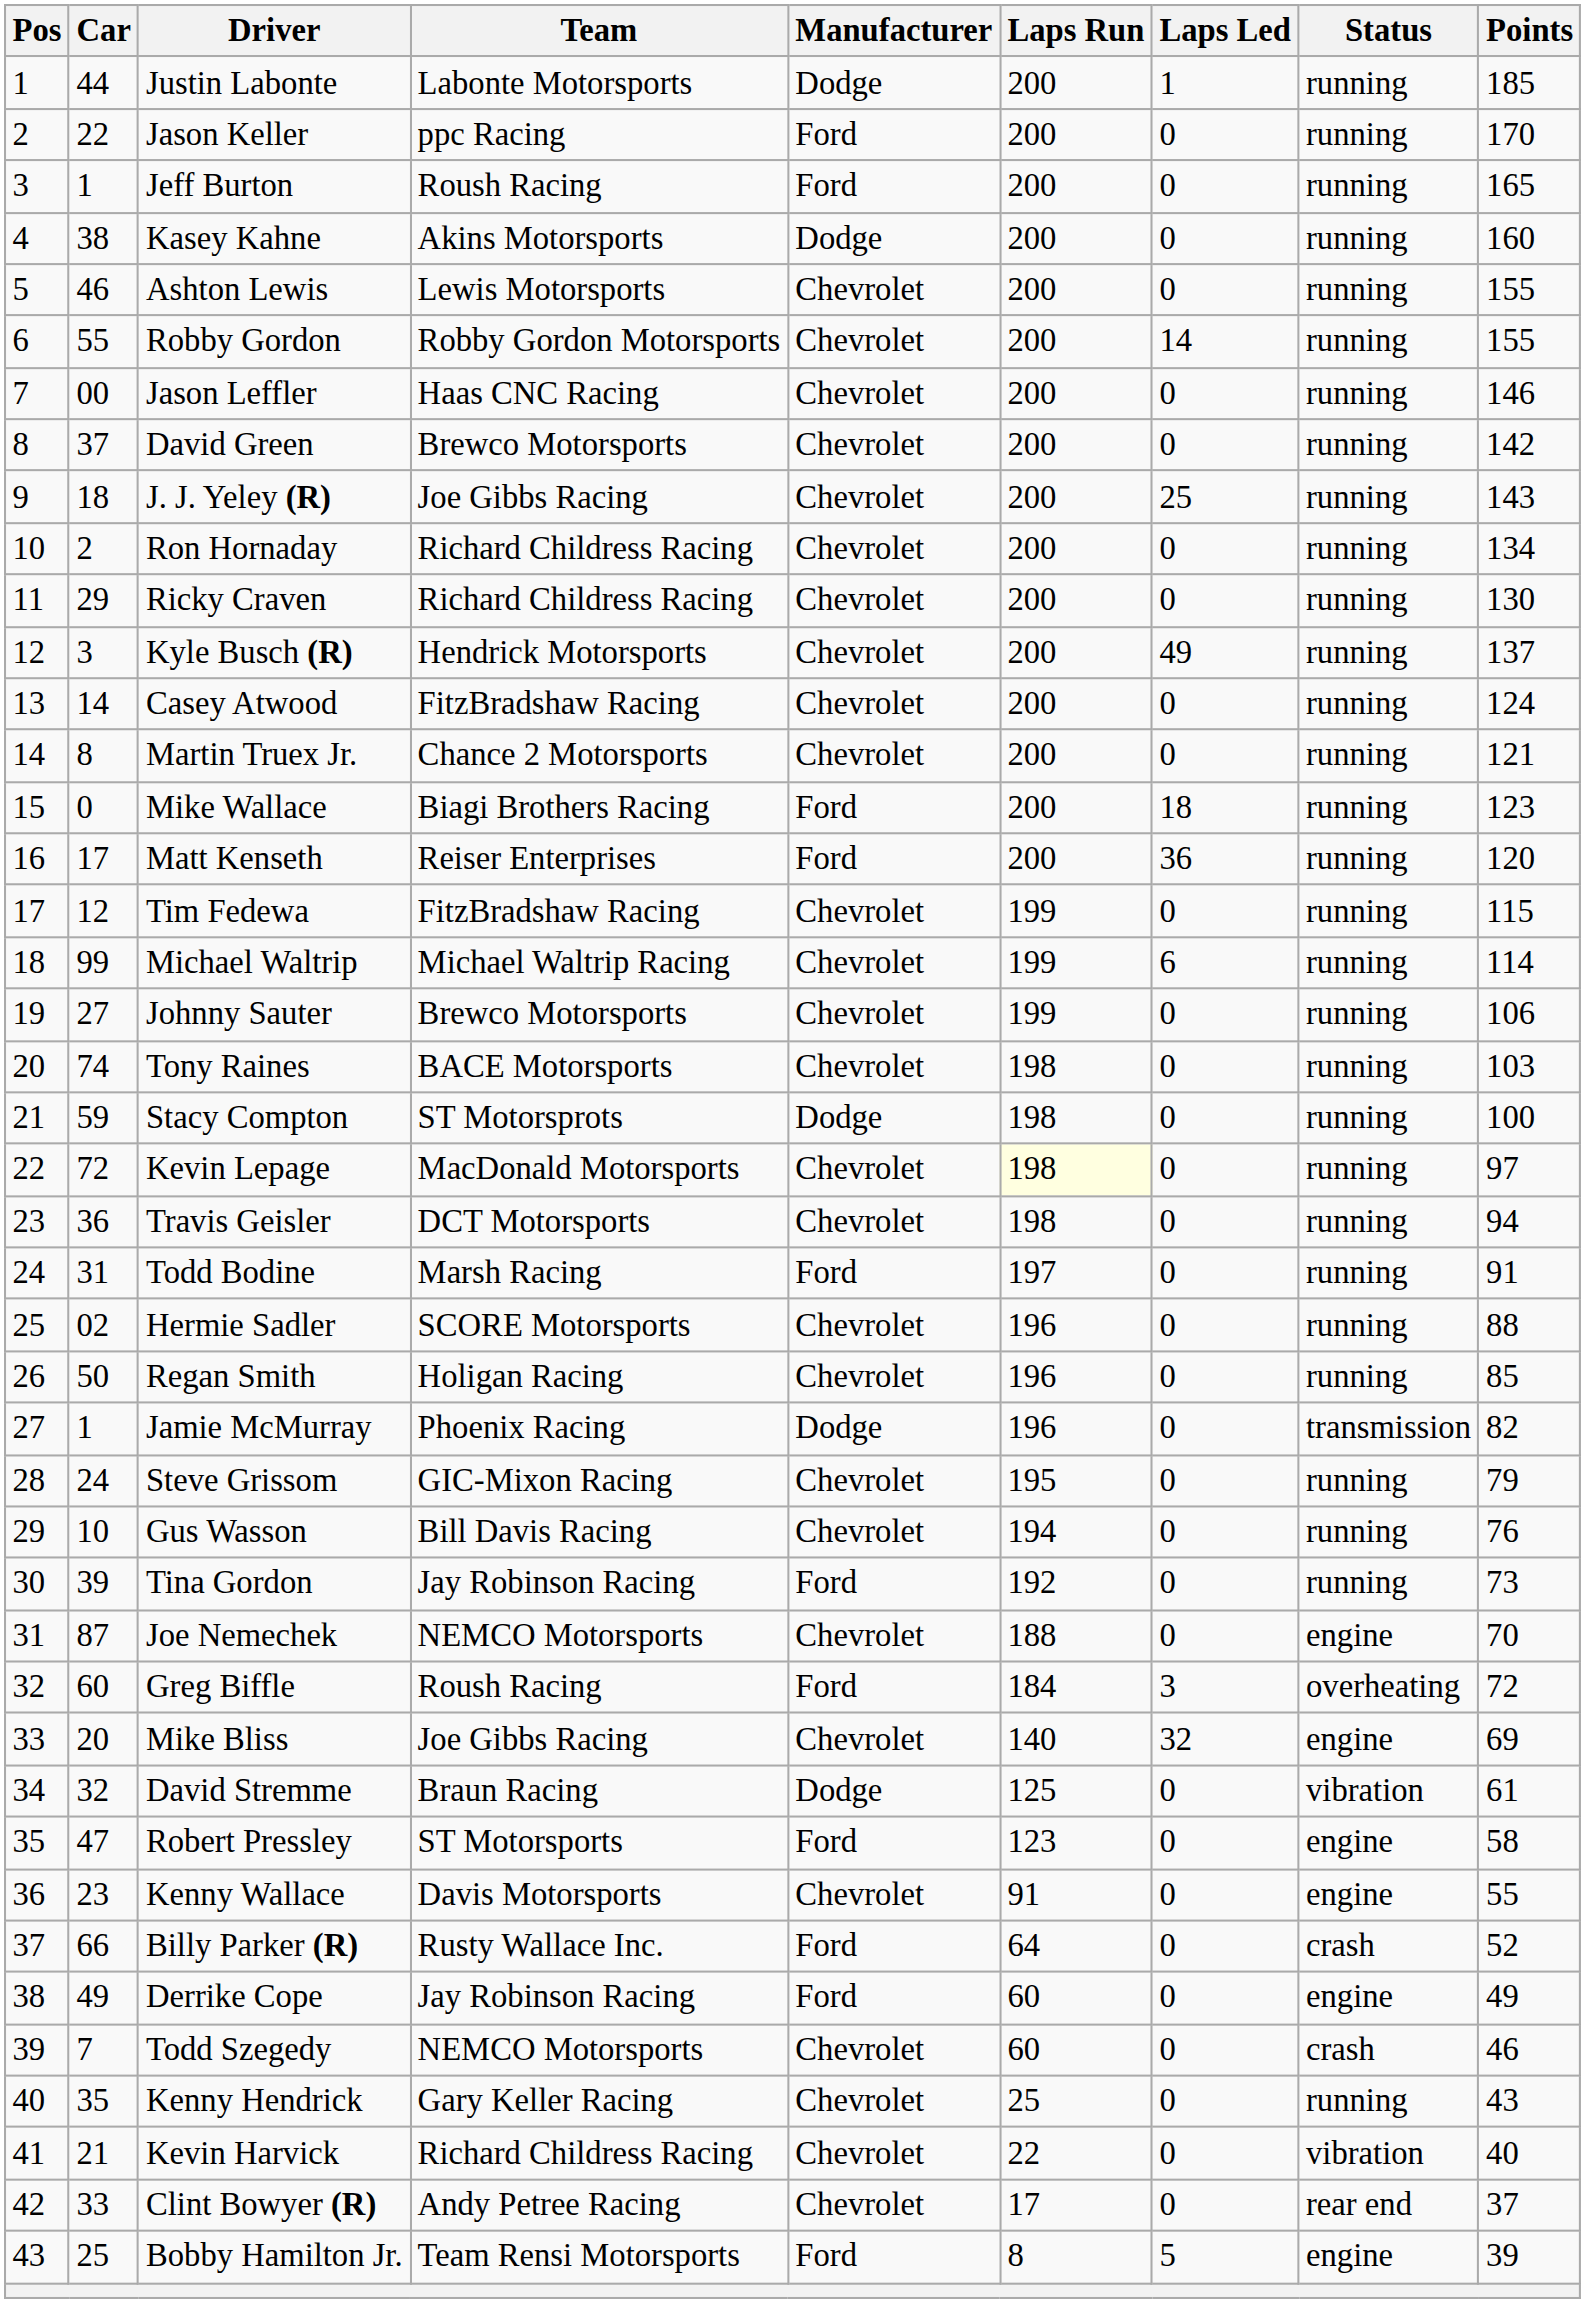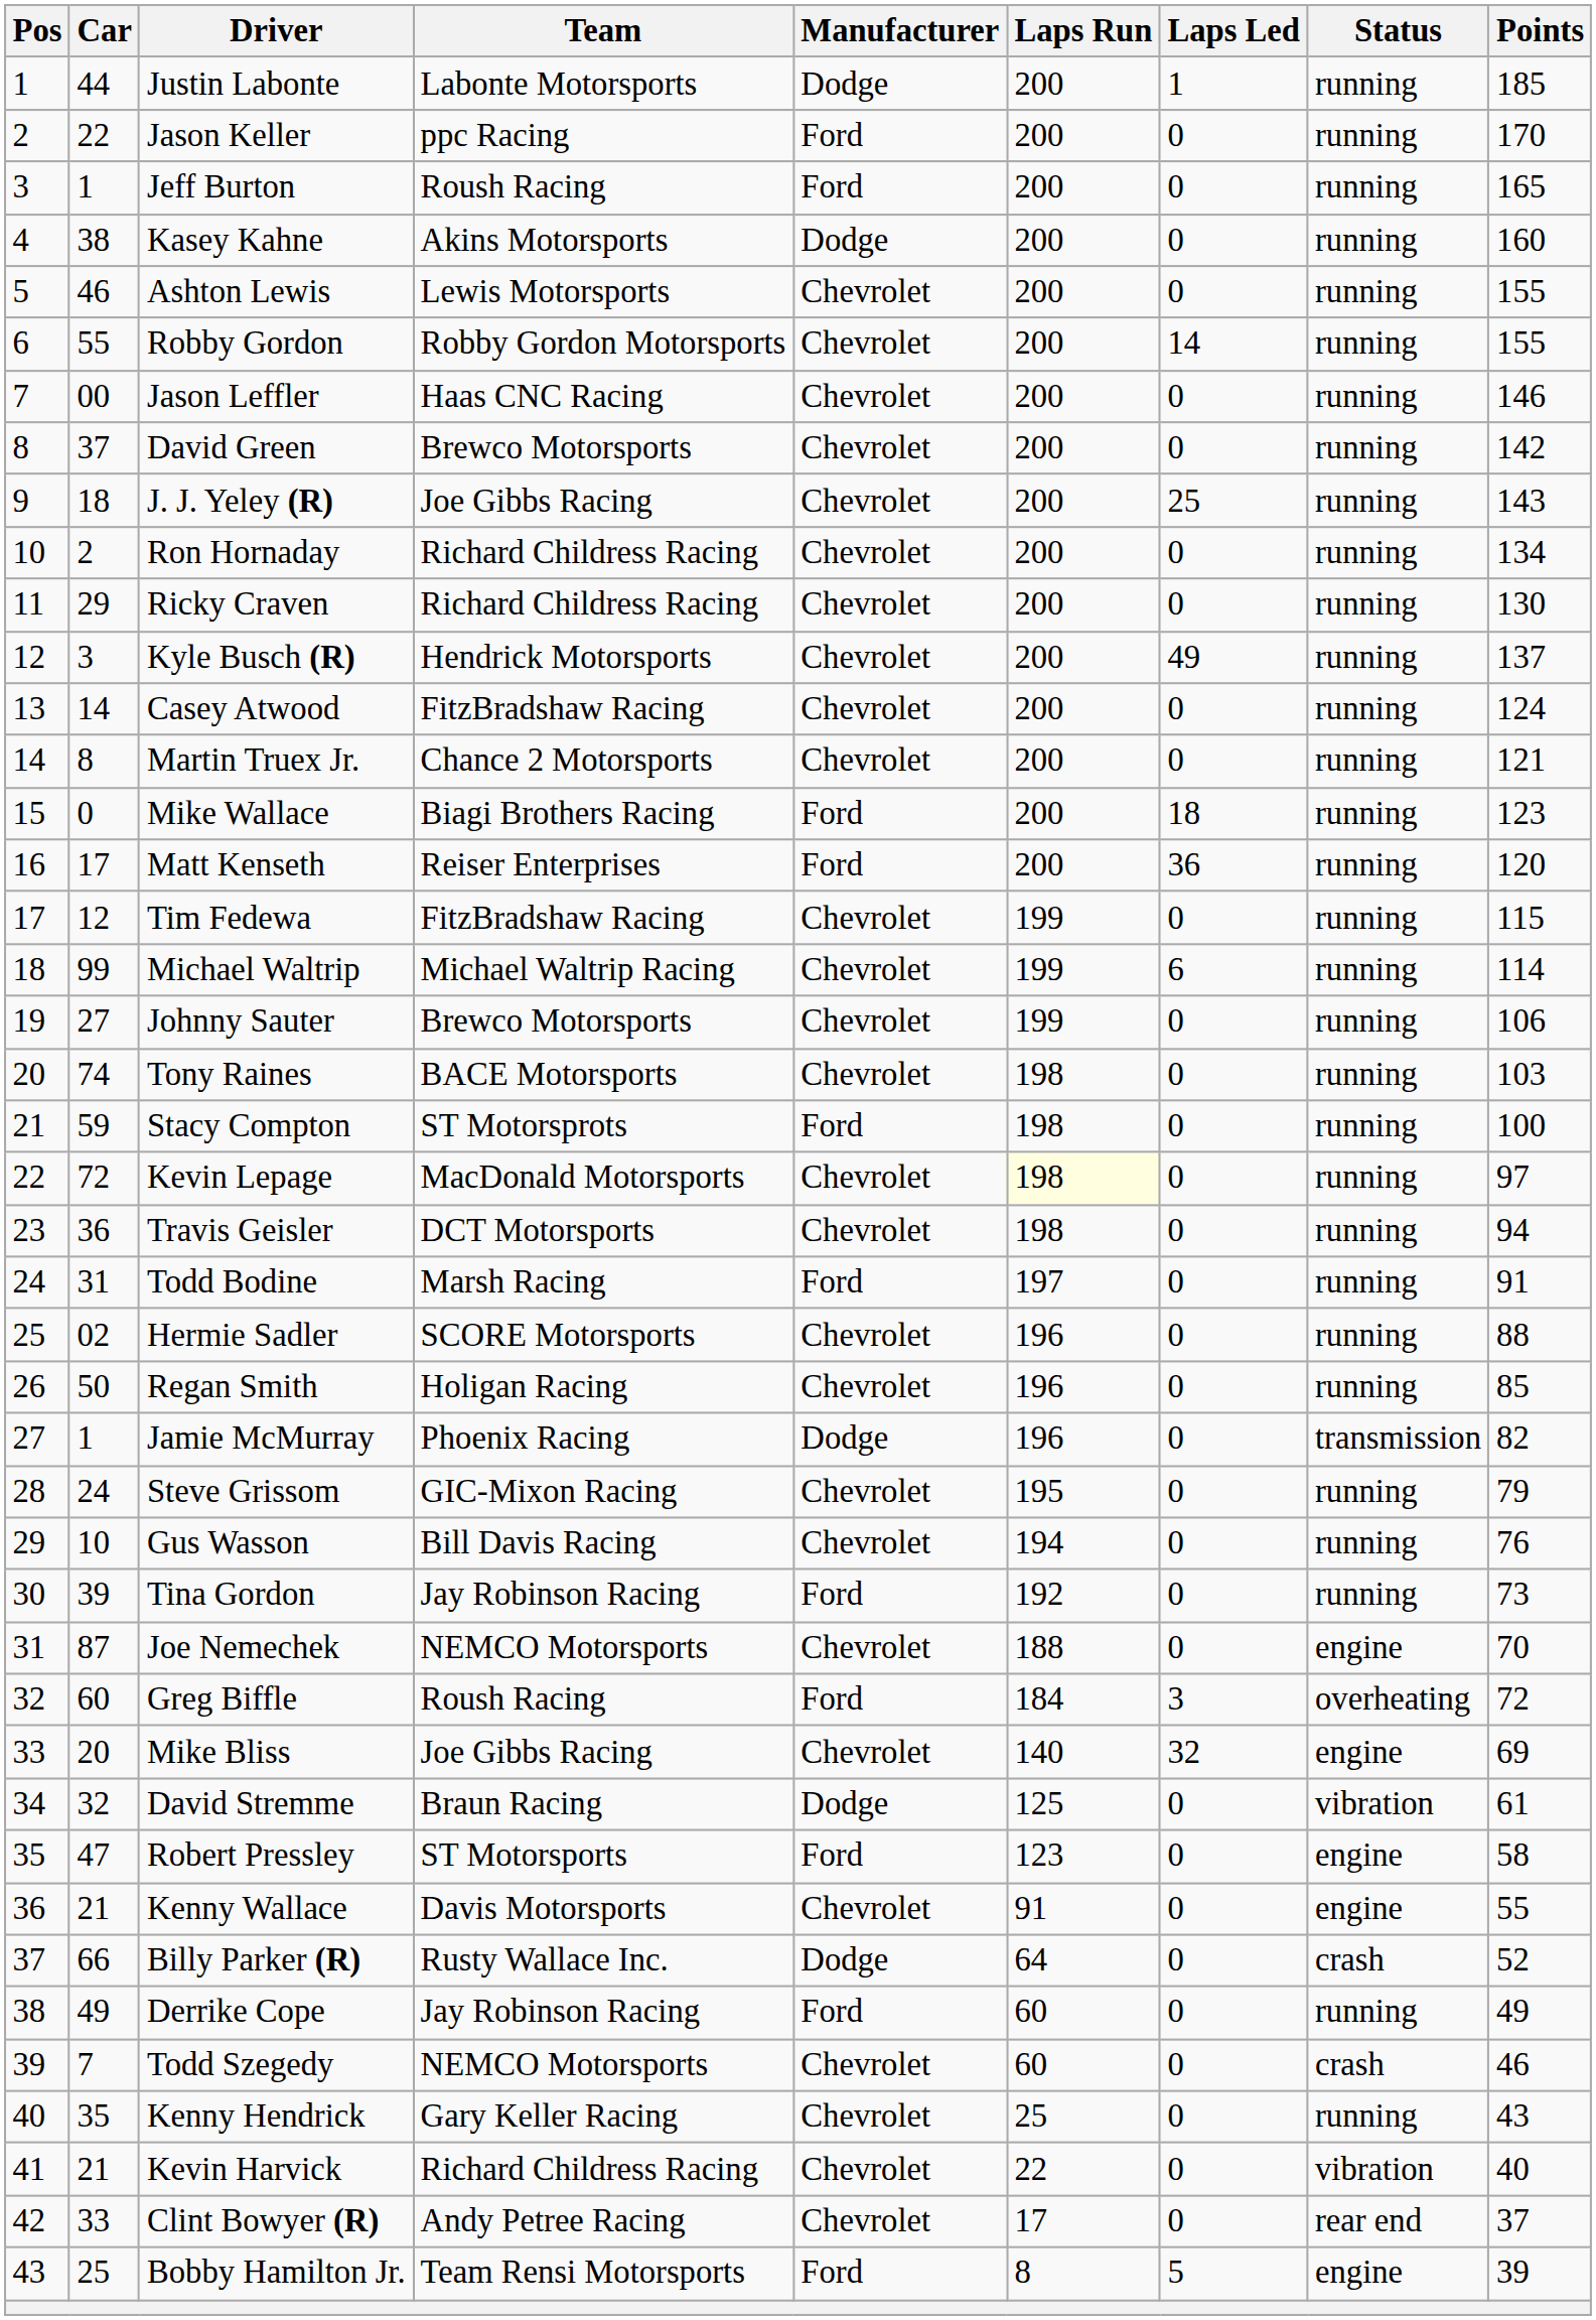Stacy Compton | Manufacturer: Dodge -> Ford
Kenny Wallace | Car: 23 -> 21
Billy Parker (R) | Manufacturer: Ford -> Dodge
Derrike Cope | Status: engine -> running
